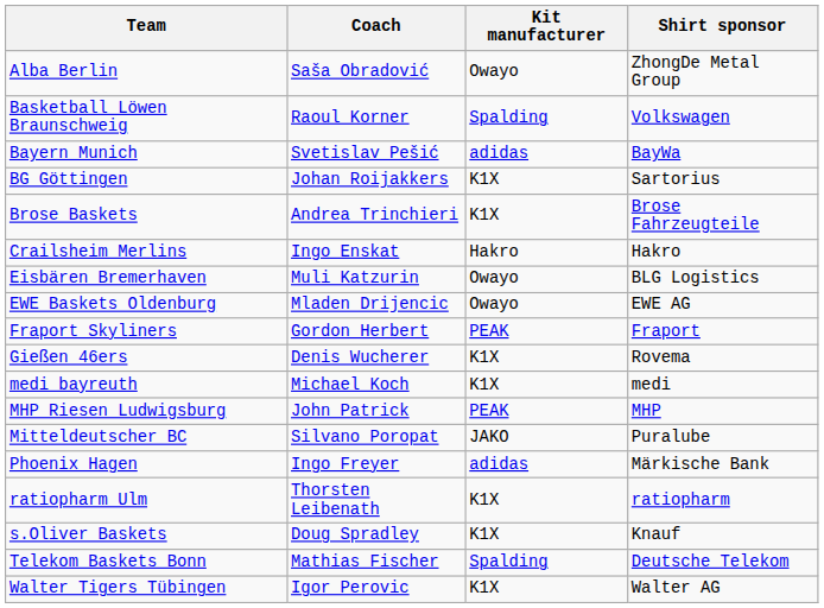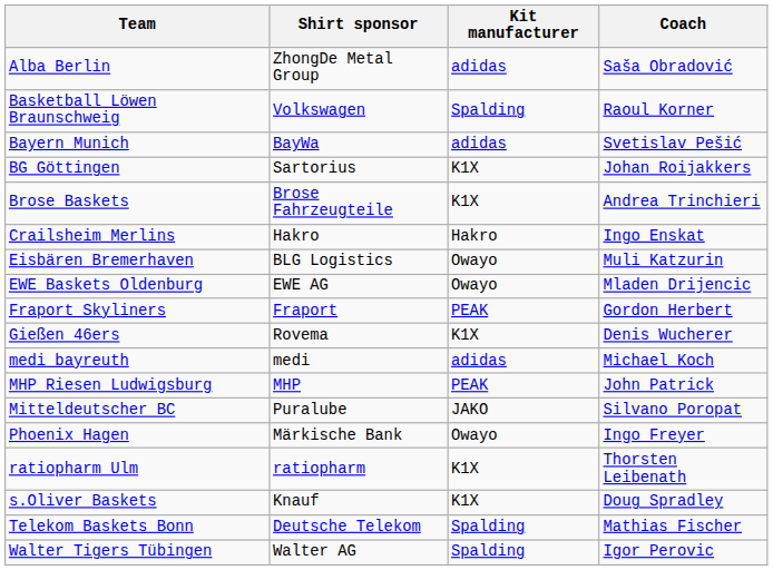columns swapped: Coach <-> Shirt sponsor
Alba Berlin | Kit manufacturer: Owayo -> adidas
medi bayreuth | Kit manufacturer: K1X -> adidas
Phoenix Hagen | Kit manufacturer: adidas -> Owayo
Walter Tigers Tübingen | Kit manufacturer: K1X -> Spalding
